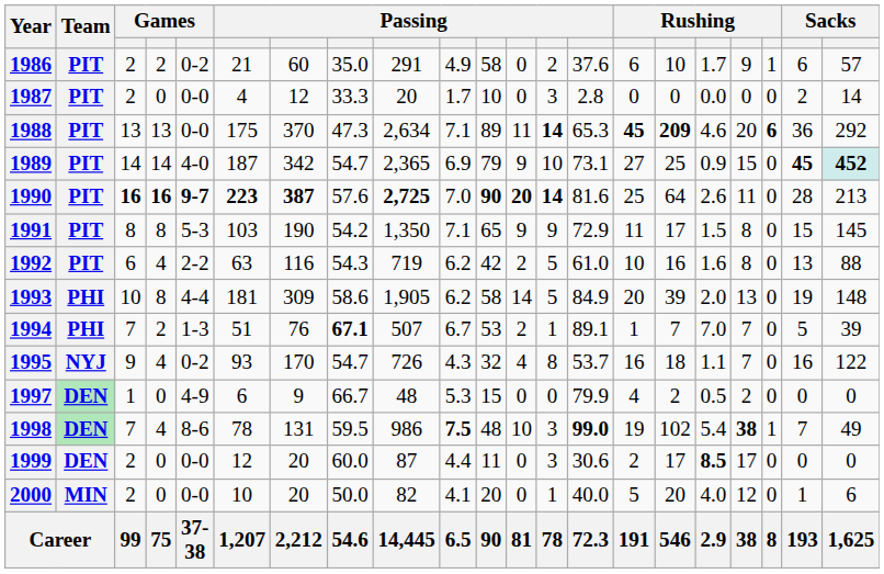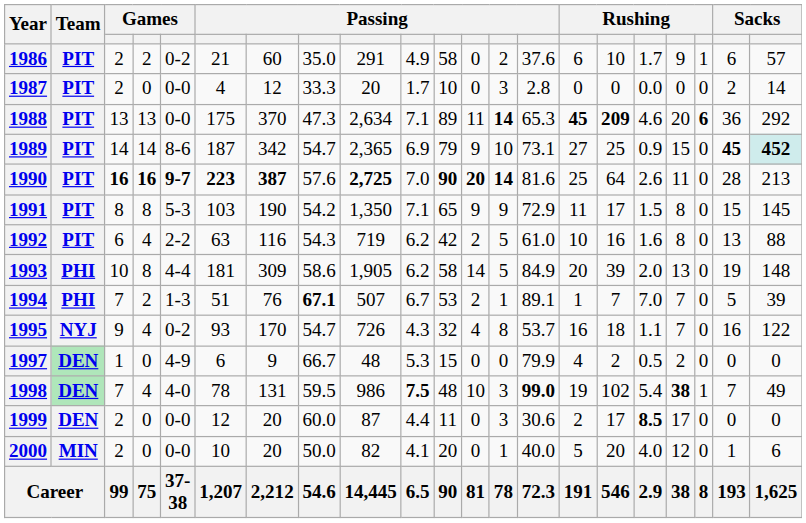1989 | column 5: 4-0 -> 8-6
1998 | column 5: 8-6 -> 4-0
